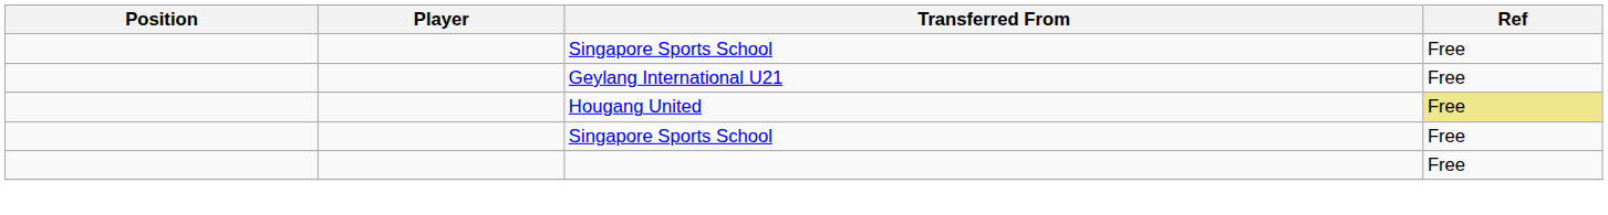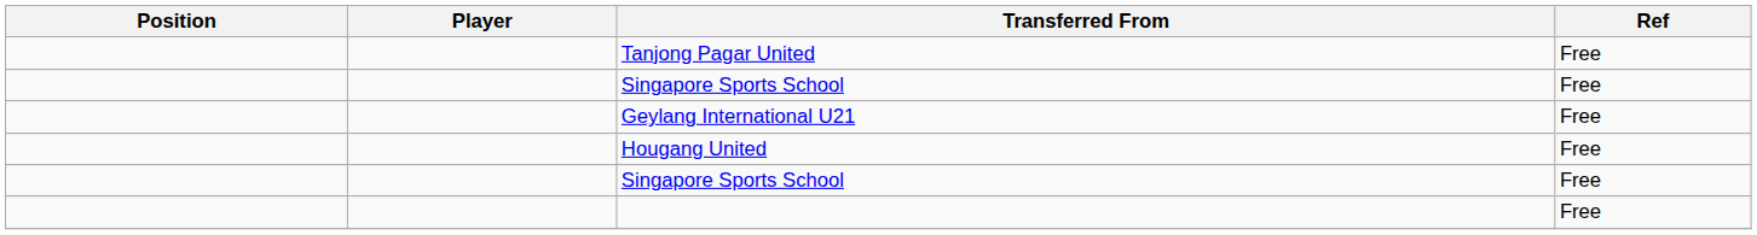+ row: Tanjong Pagar United | Free
Hougang United | Ref: khaki background -> no background
